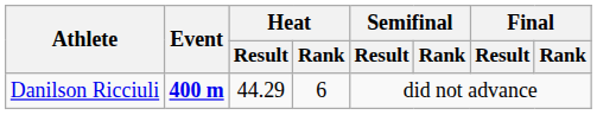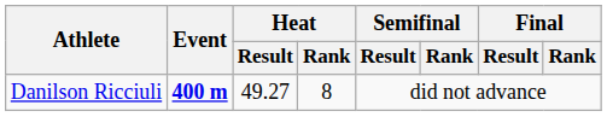Danilson Ricciuli | Heat / Result: 44.29 -> 49.27
Danilson Ricciuli | Heat / Rank: 6 -> 8
